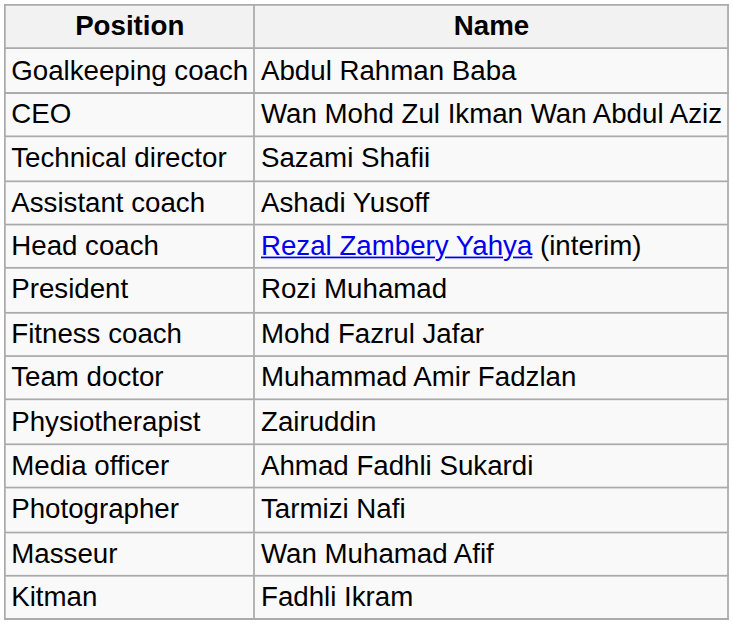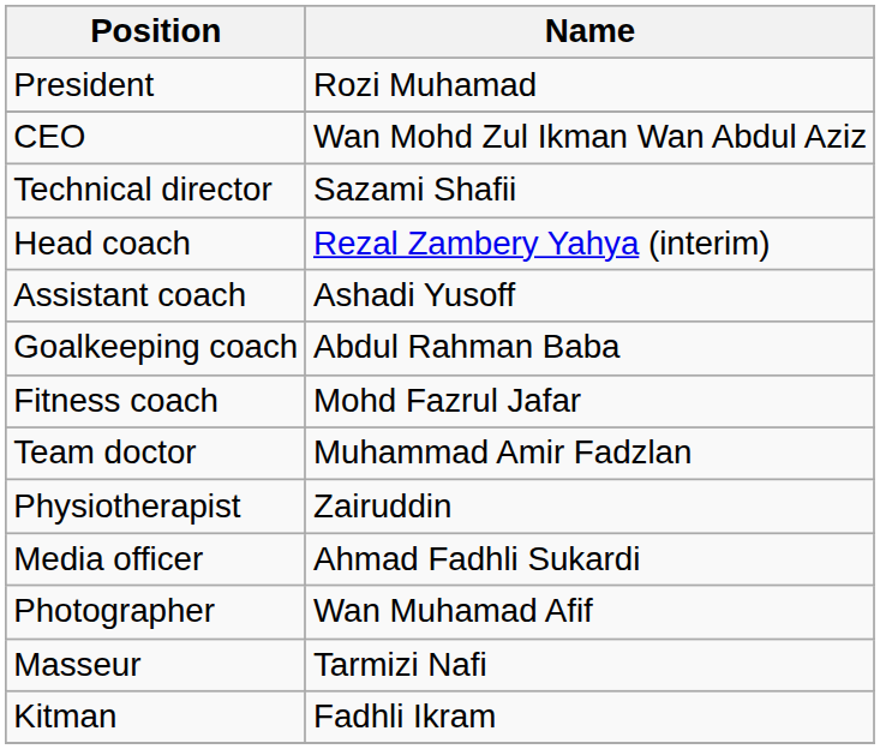rows swapped: President <-> Goalkeeping coach
rows swapped: Head coach <-> Assistant coach
Photographer | Name: Tarmizi Nafi -> Wan Muhamad Afif
Masseur | Name: Wan Muhamad Afif -> Tarmizi Nafi
